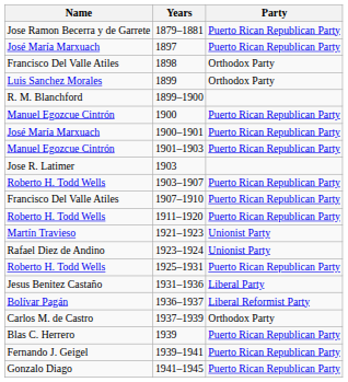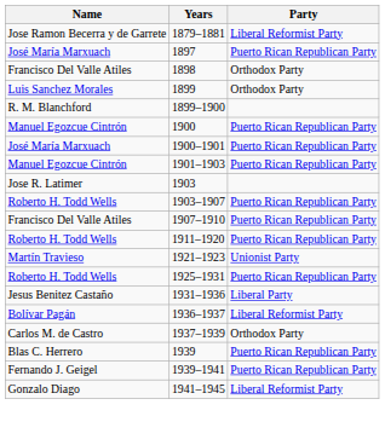1879–1881 | Party: Puerto Rican Republican Party -> Liberal Reformist Party
- row: Rafael Diez de Andino | 1923–1924 | Unionist Party
1941–1945 | Party: Puerto Rican Republican Party -> Liberal Reformist Party
